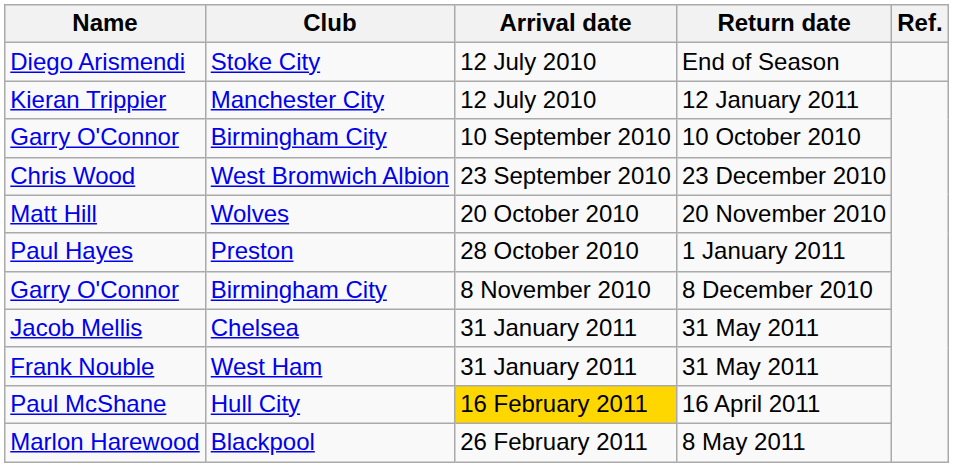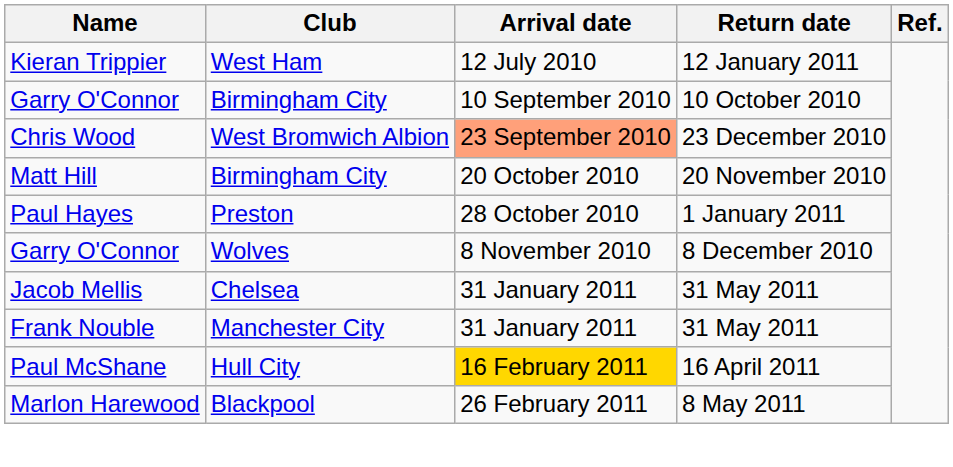- row: Diego Arismendi | Stoke City | 12 July 2010 | End of Season
Kieran Trippier | Club: Manchester City -> West Ham
Chris Wood | Arrival date: no background -> lightsalmon background
Matt Hill | Club: Wolves -> Birmingham City
Garry O'Connor / 8 December 2010 | Club: Birmingham City -> Wolves
Frank Nouble | Club: West Ham -> Manchester City
